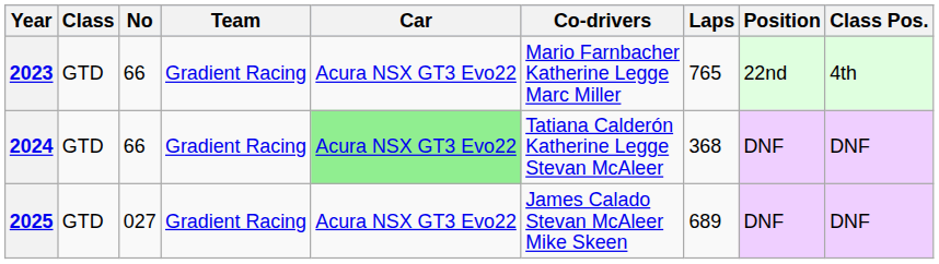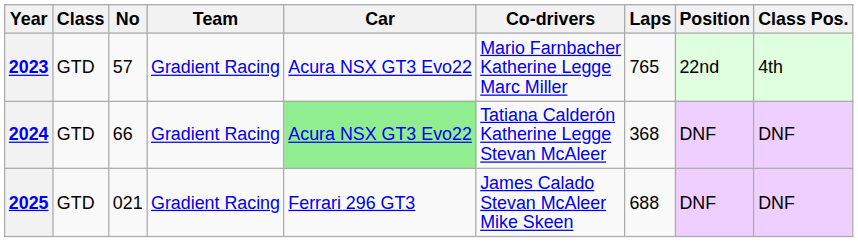2023 | No: 66 -> 57
2025 | No: 027 -> 021
2025 | Car: Acura NSX GT3 Evo22 -> Ferrari 296 GT3
2025 | Laps: 689 -> 688
